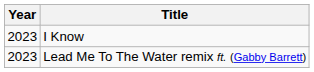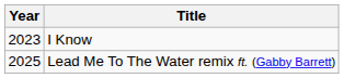Lead Me To The Water remix ft. (Gabby Barrett) | Year: 2023 -> 2025
